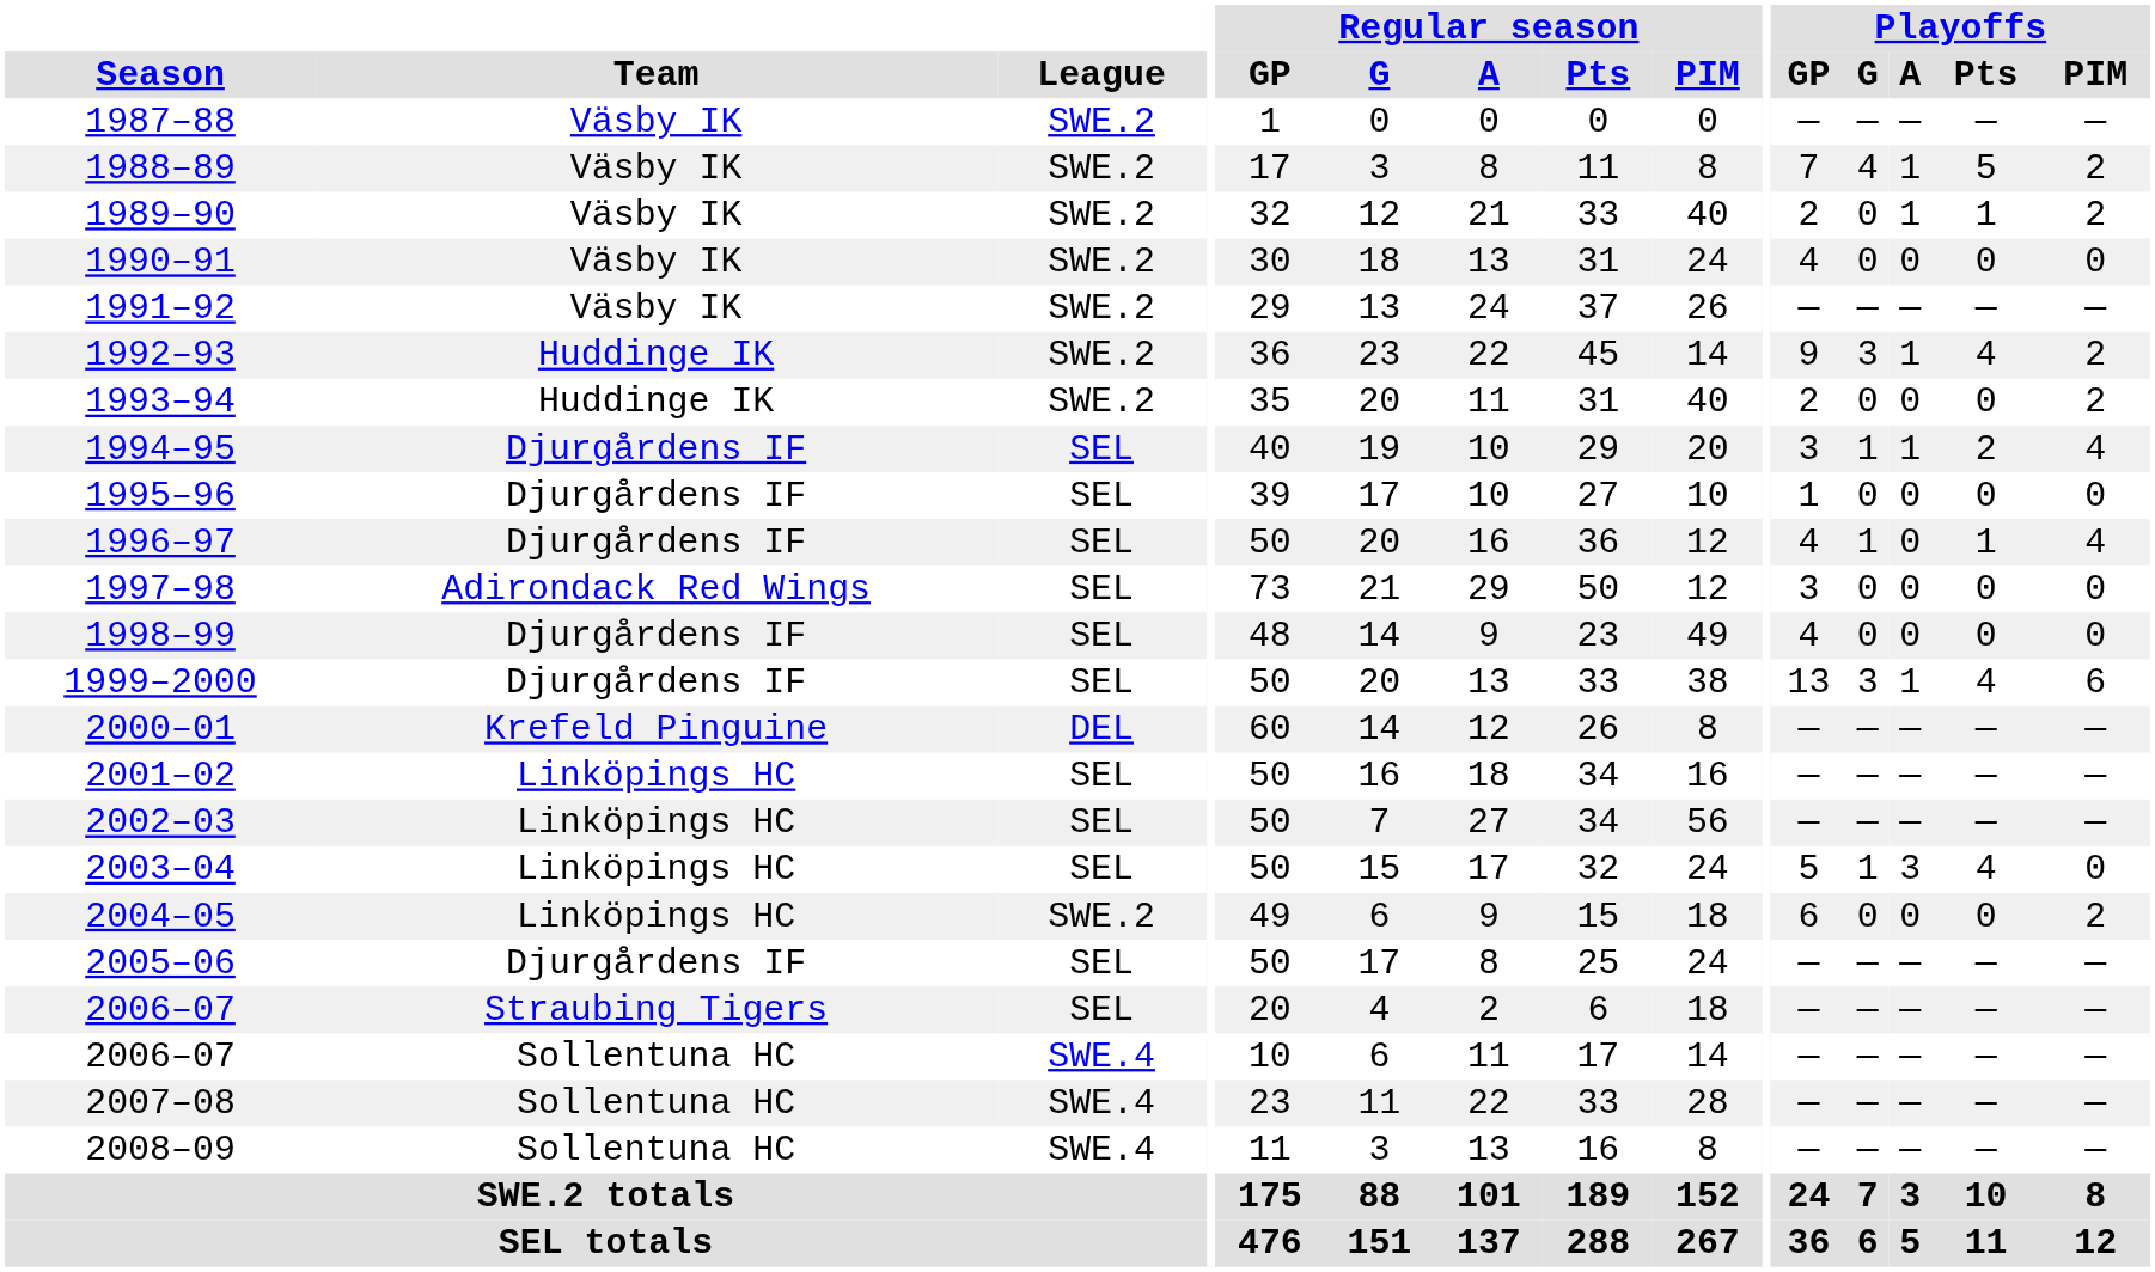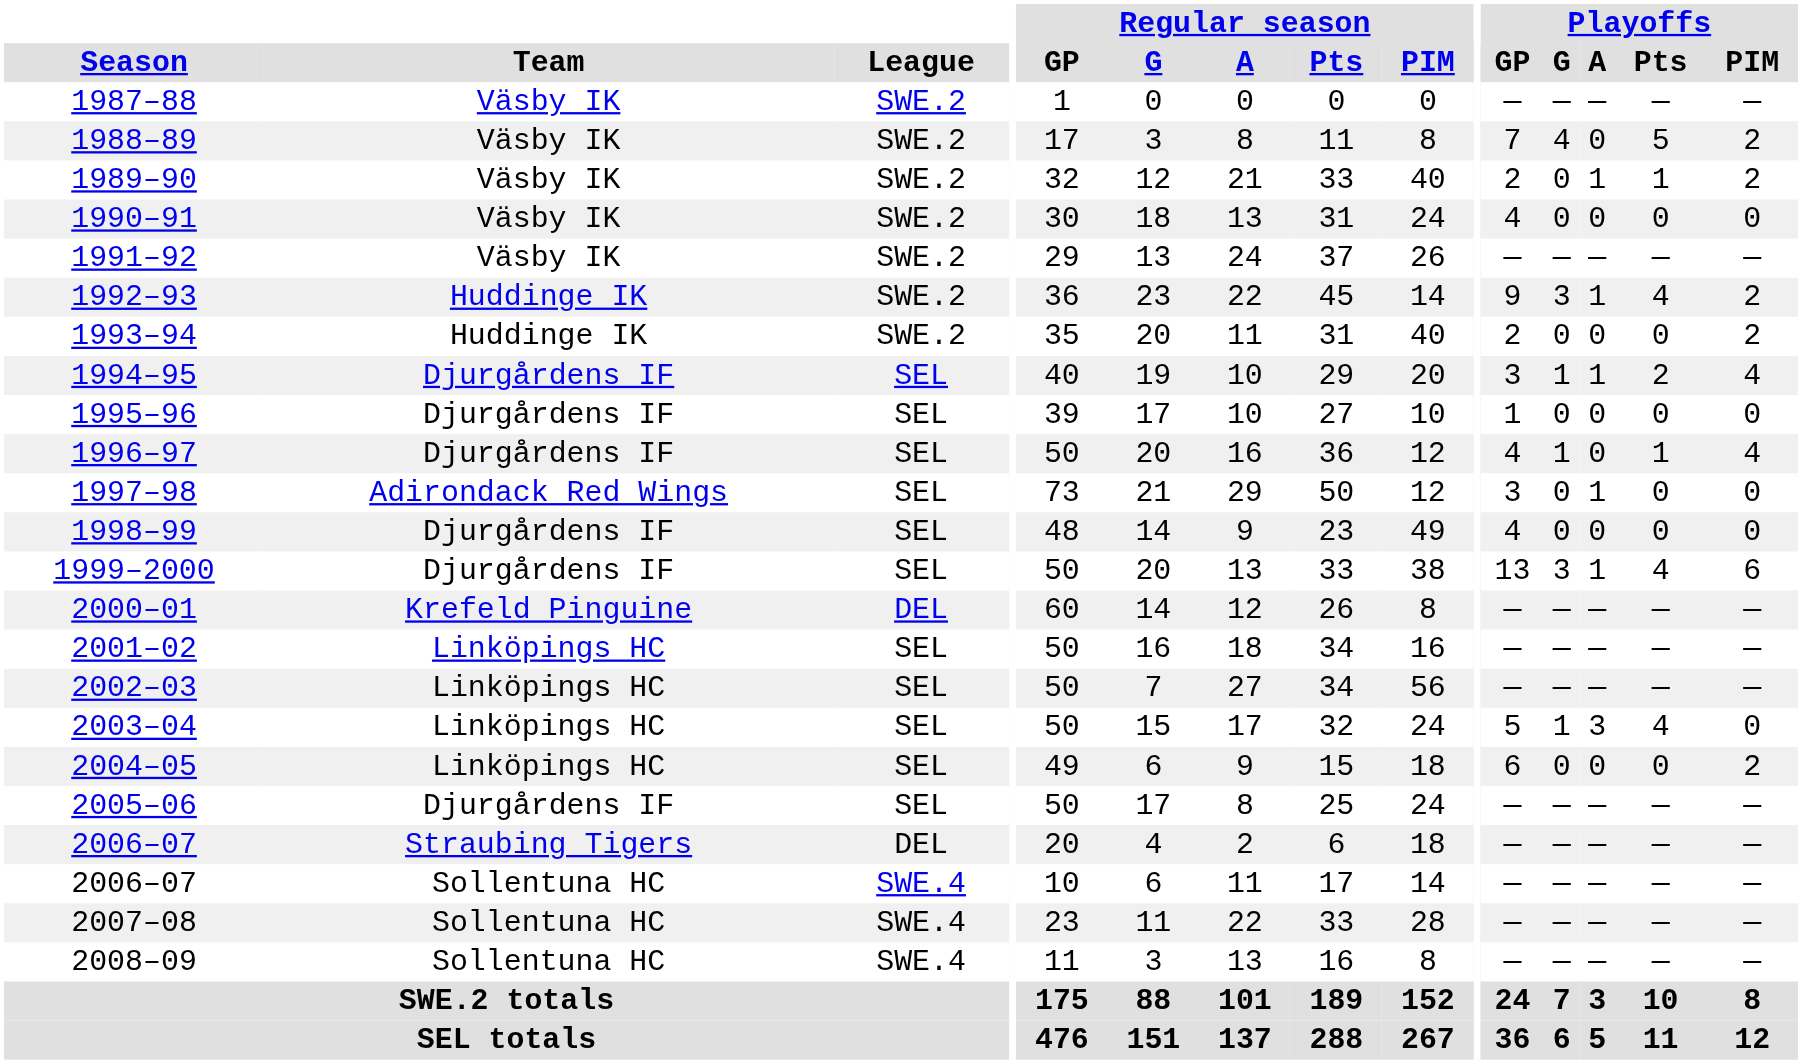1988–89 | Playoffs / A: 1 -> 0
1997–98 | Playoffs / A: 0 -> 1
2004–05 | League: SWE.2 -> SEL
2006–07 / Straubing Tigers | League: SEL -> DEL
